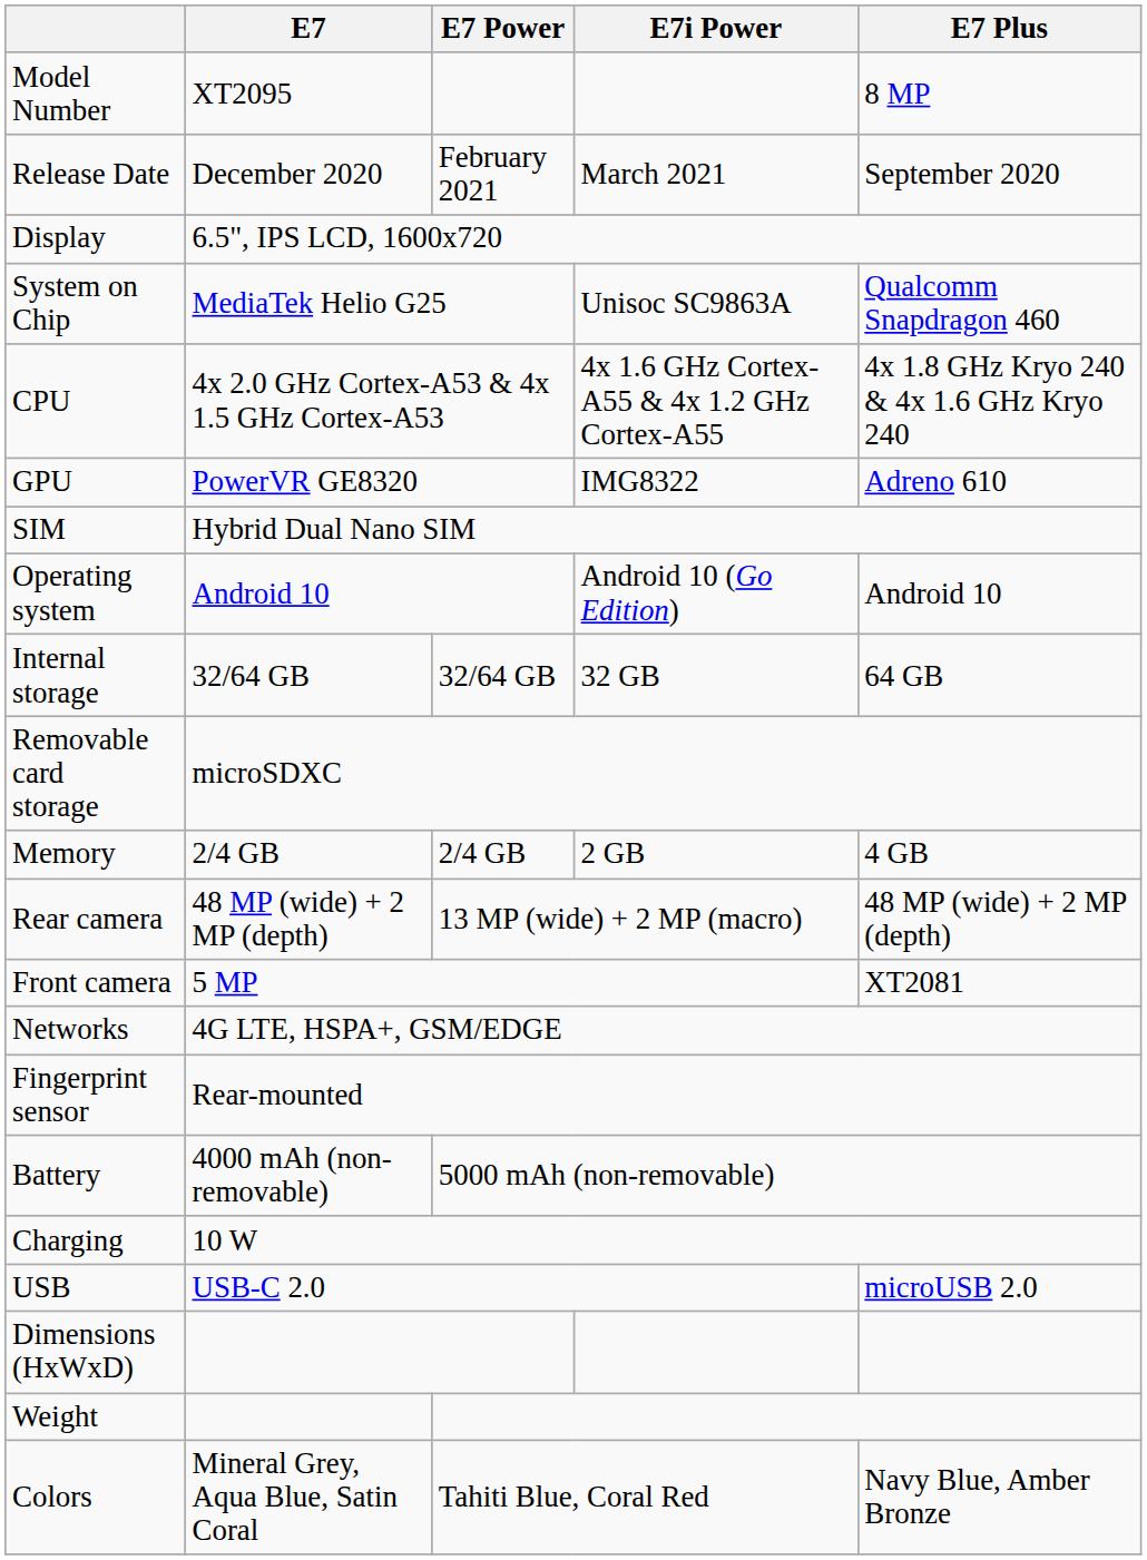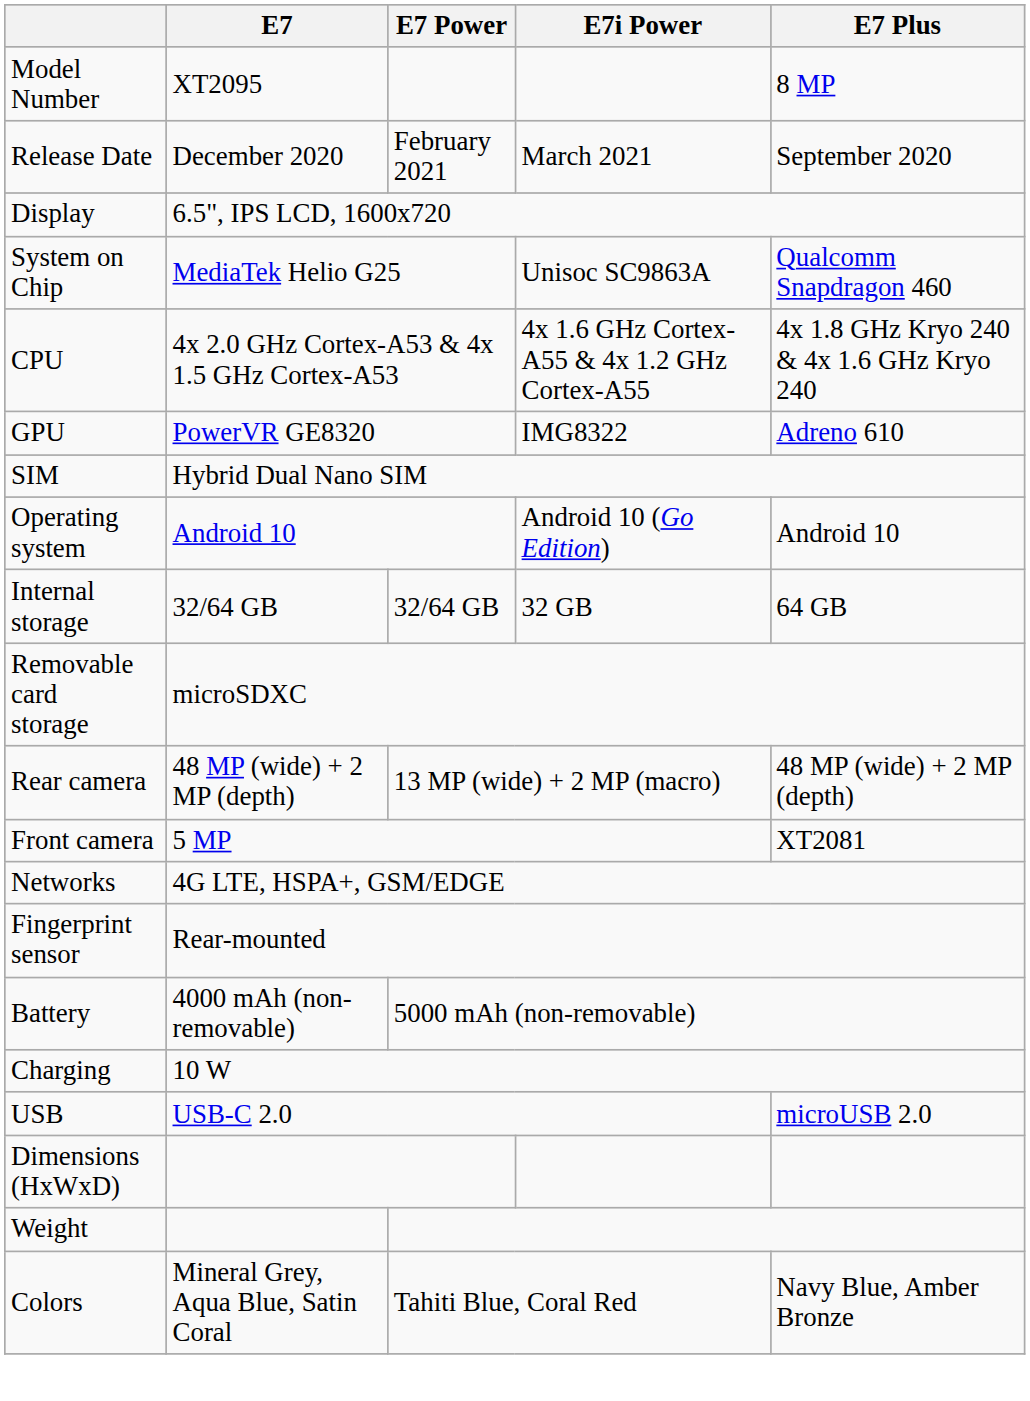- row: Memory | 2/4 GB | 2/4 GB | 2 GB | 4 GB
